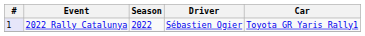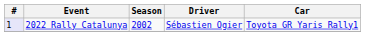2022 Rally Catalunya | Season: 2022 -> 2002
